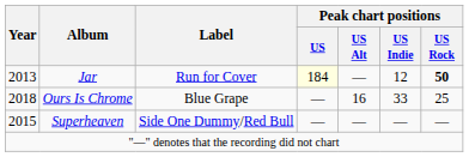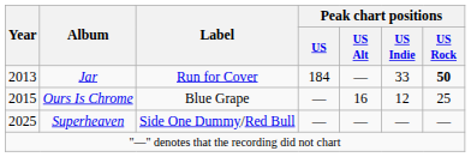Jar | Peak chart positions / US: lightyellow background -> no background
Jar | Peak chart positions / US Indie: 12 -> 33
Ours Is Chrome | Year: 2018 -> 2015
Ours Is Chrome | Peak chart positions / US Indie: 33 -> 12
Superheaven | Year: 2015 -> 2025
